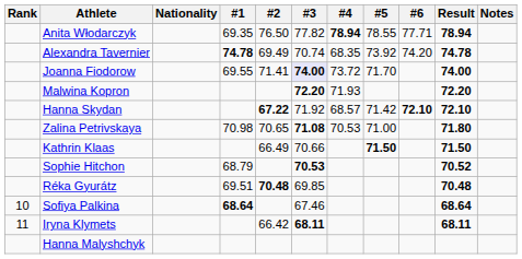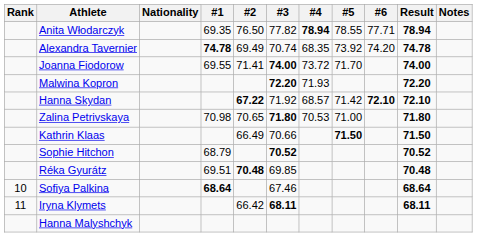Joanna Fiodorow | #3: lavender background -> no background
Zalina Petrivskaya | #3: 71.08 -> 71.80
Sophie Hitchon | #3: 70.53 -> 70.52
